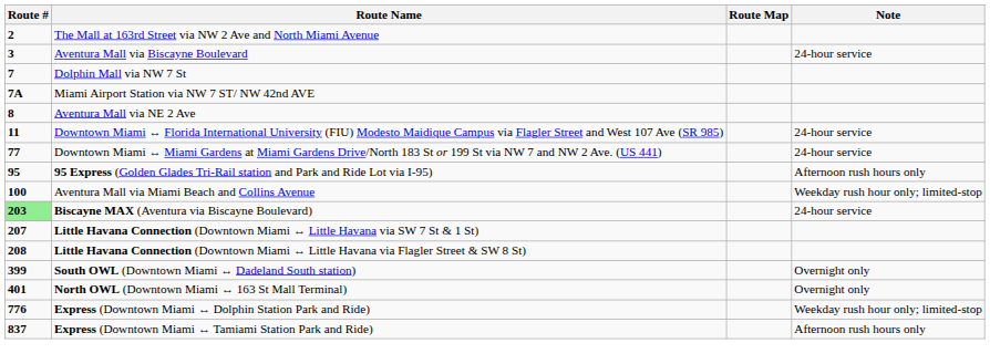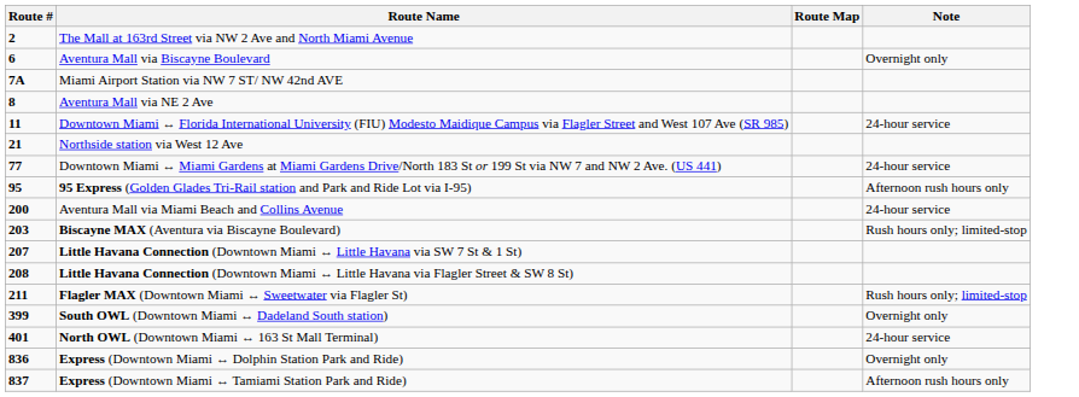Aventura Mall via Biscayne Boulevard | Route #: 3 -> 6
Aventura Mall via Biscayne Boulevard | Note: 24-hour service -> Overnight only
- row: 7 | Dolphin Mall via NW 7 St
+ row: 21 | Northside station via West 12 Ave
Aventura Mall via Miami Beach and Collins Avenue | Route #: 100 -> 200
Aventura Mall via Miami Beach and Collins Avenue | Note: Weekday rush hour only; limited-stop -> 24-hour service
Biscayne MAX (Aventura via Biscayne Boulevard) | Route #: lightgreen background -> no background
Biscayne MAX (Aventura via Biscayne Boulevard) | Note: 24-hour service -> Rush hours only; limited-stop
+ row: 211 | Flagler MAX (Downtown Miami ↔ Sweetwater via Flagler St) | Rush hours only; limited-stop
North OWL (Downtown Miami ↔ 163 St Mall Terminal) | Note: Overnight only -> 24-hour service
Express (Downtown Miami ↔ Dolphin Station Park and Ride) | Route #: 776 -> 836
Express (Downtown Miami ↔ Dolphin Station Park and Ride) | Note: Weekday rush hour only; limited-stop -> Overnight only
